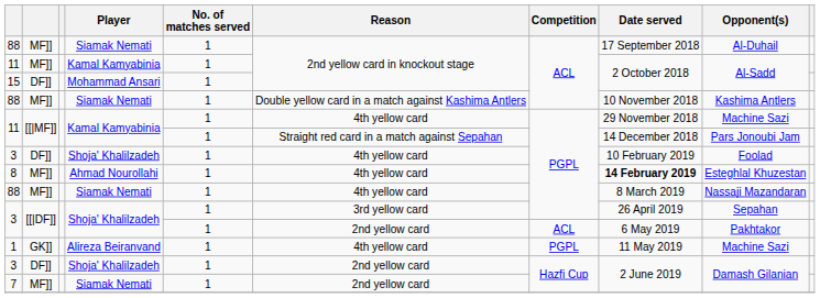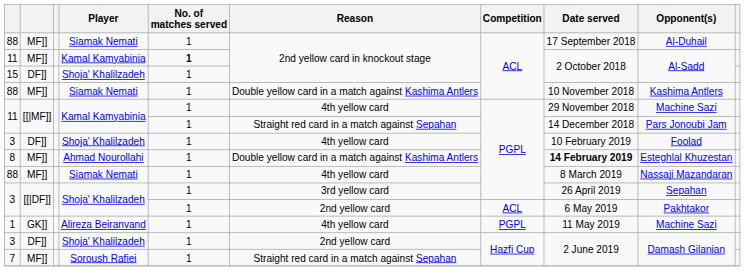11 / MF]] | No. of matches served: normal -> bold
15 | Player: Mohammad Ansari -> Shoja' Khalilzadeh
8 | Reason: 4th yellow card -> Double yellow card in a match against Kashima Antlers
7 | Player: Siamak Nemati -> Soroush Rafiei
7 | Reason: 2nd yellow card -> Straight red card in a match against Sepahan
